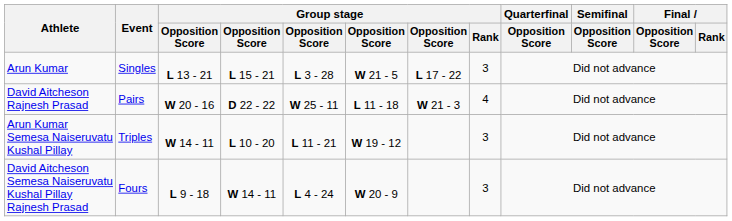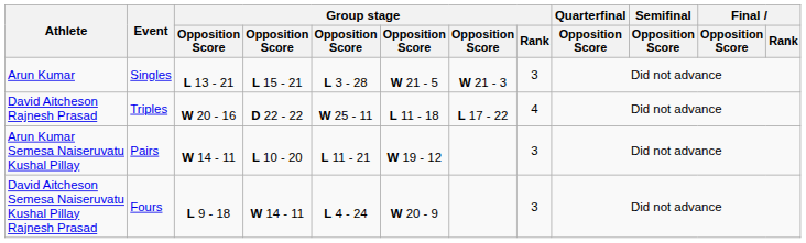Arun Kumar | column 7: L 17 - 22 -> W 21 - 3
David Aitcheson Rajnesh Prasad | Event: Pairs -> Triples
David Aitcheson Rajnesh Prasad | column 7: W 21 - 3 -> L 17 - 22
Arun Kumar Semesa Naiseruvatu Kushal Pillay | Event: Triples -> Pairs
